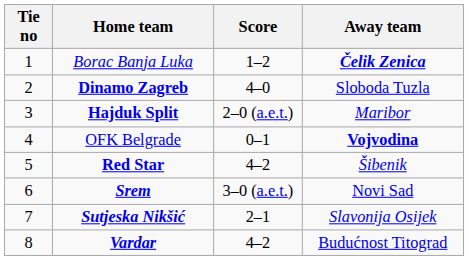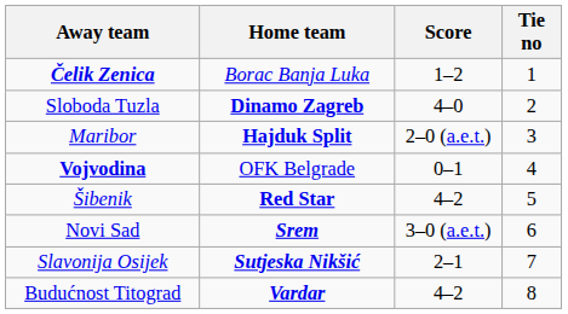columns swapped: Tie no <-> Away team
